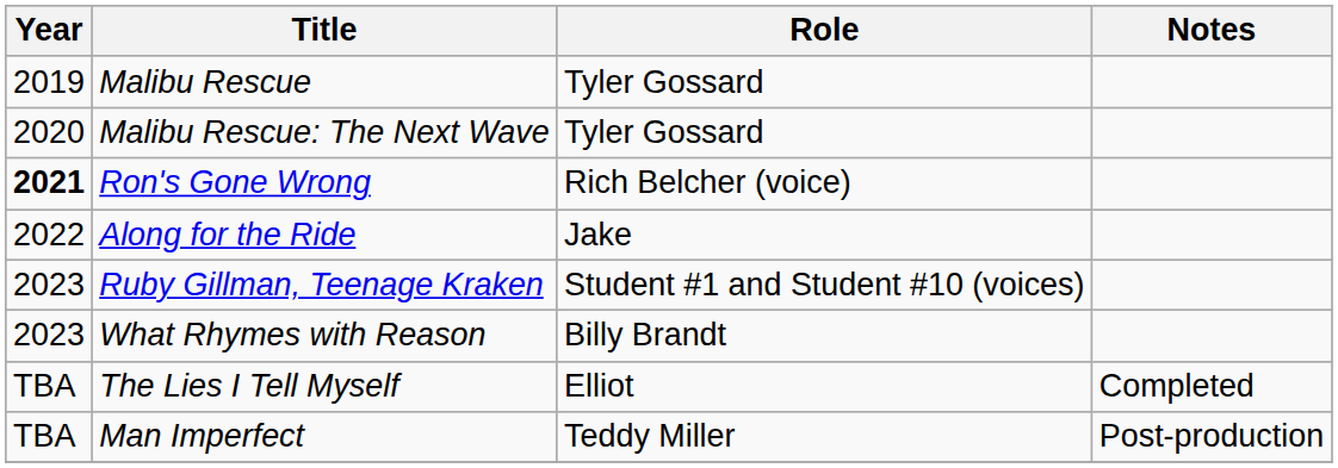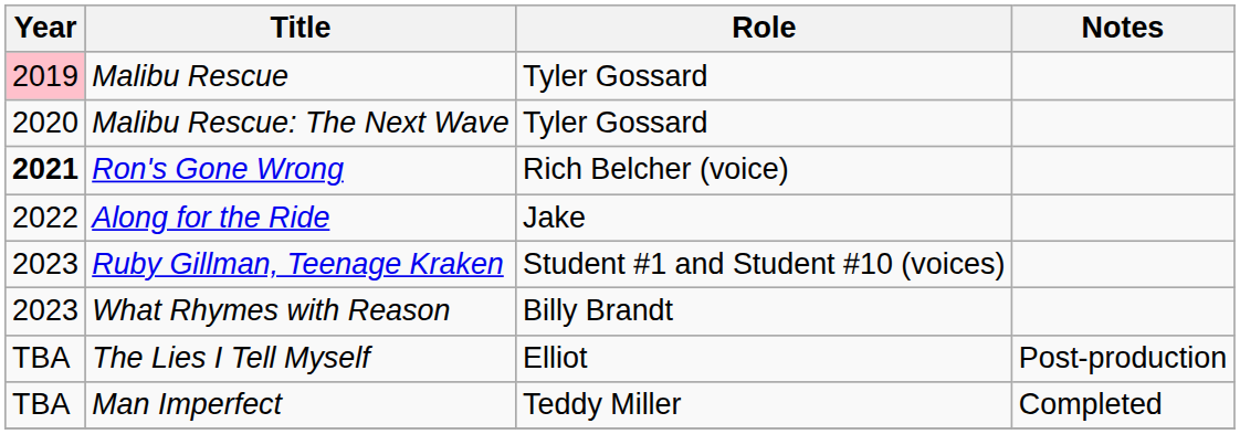Malibu Rescue | Year: no background -> pink background
The Lies I Tell Myself | Notes: Completed -> Post-production
Man Imperfect | Notes: Post-production -> Completed
